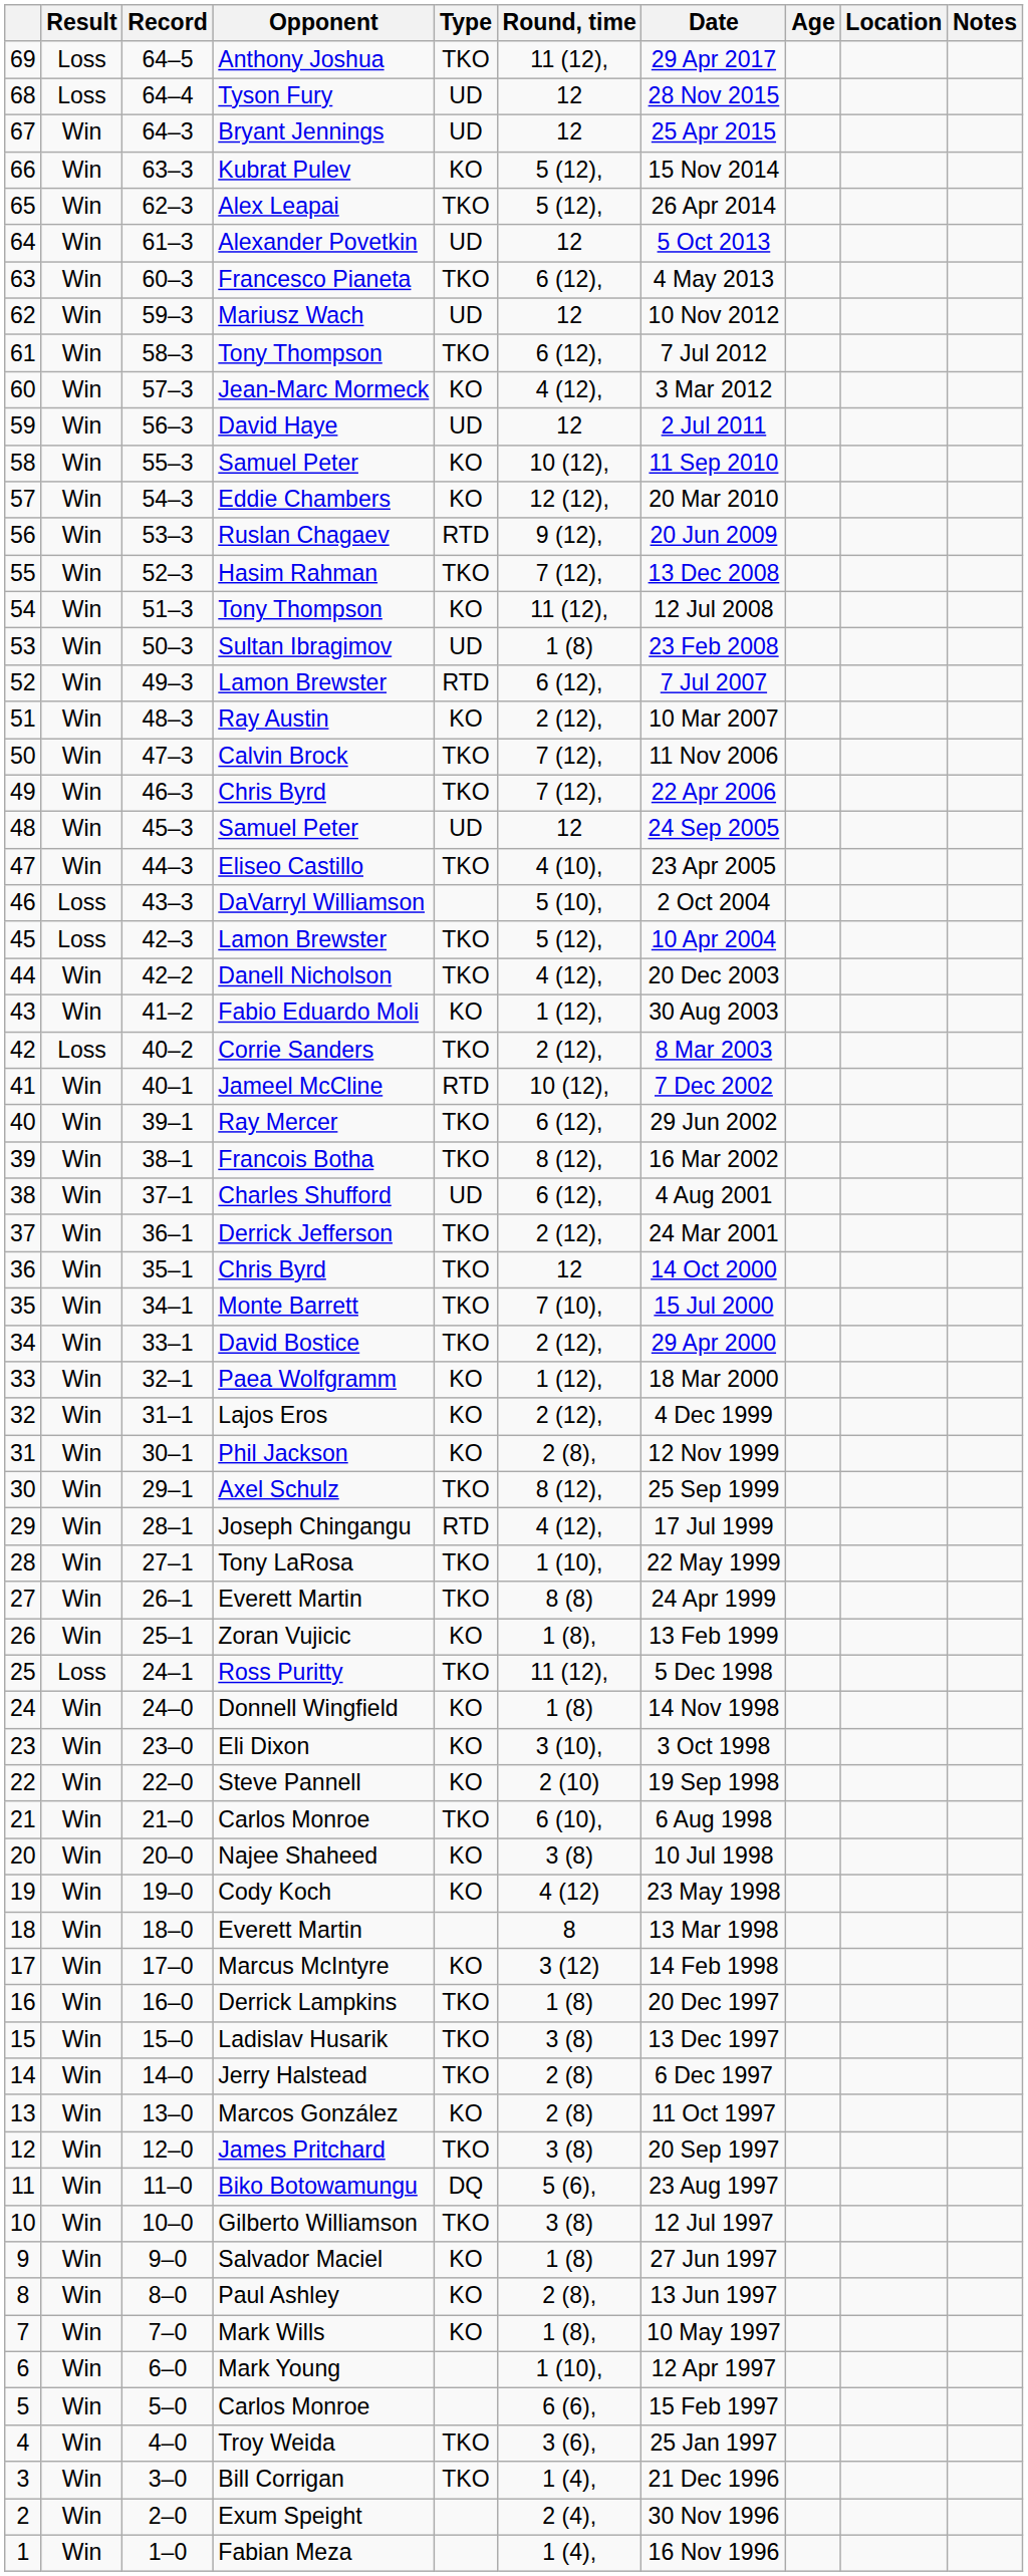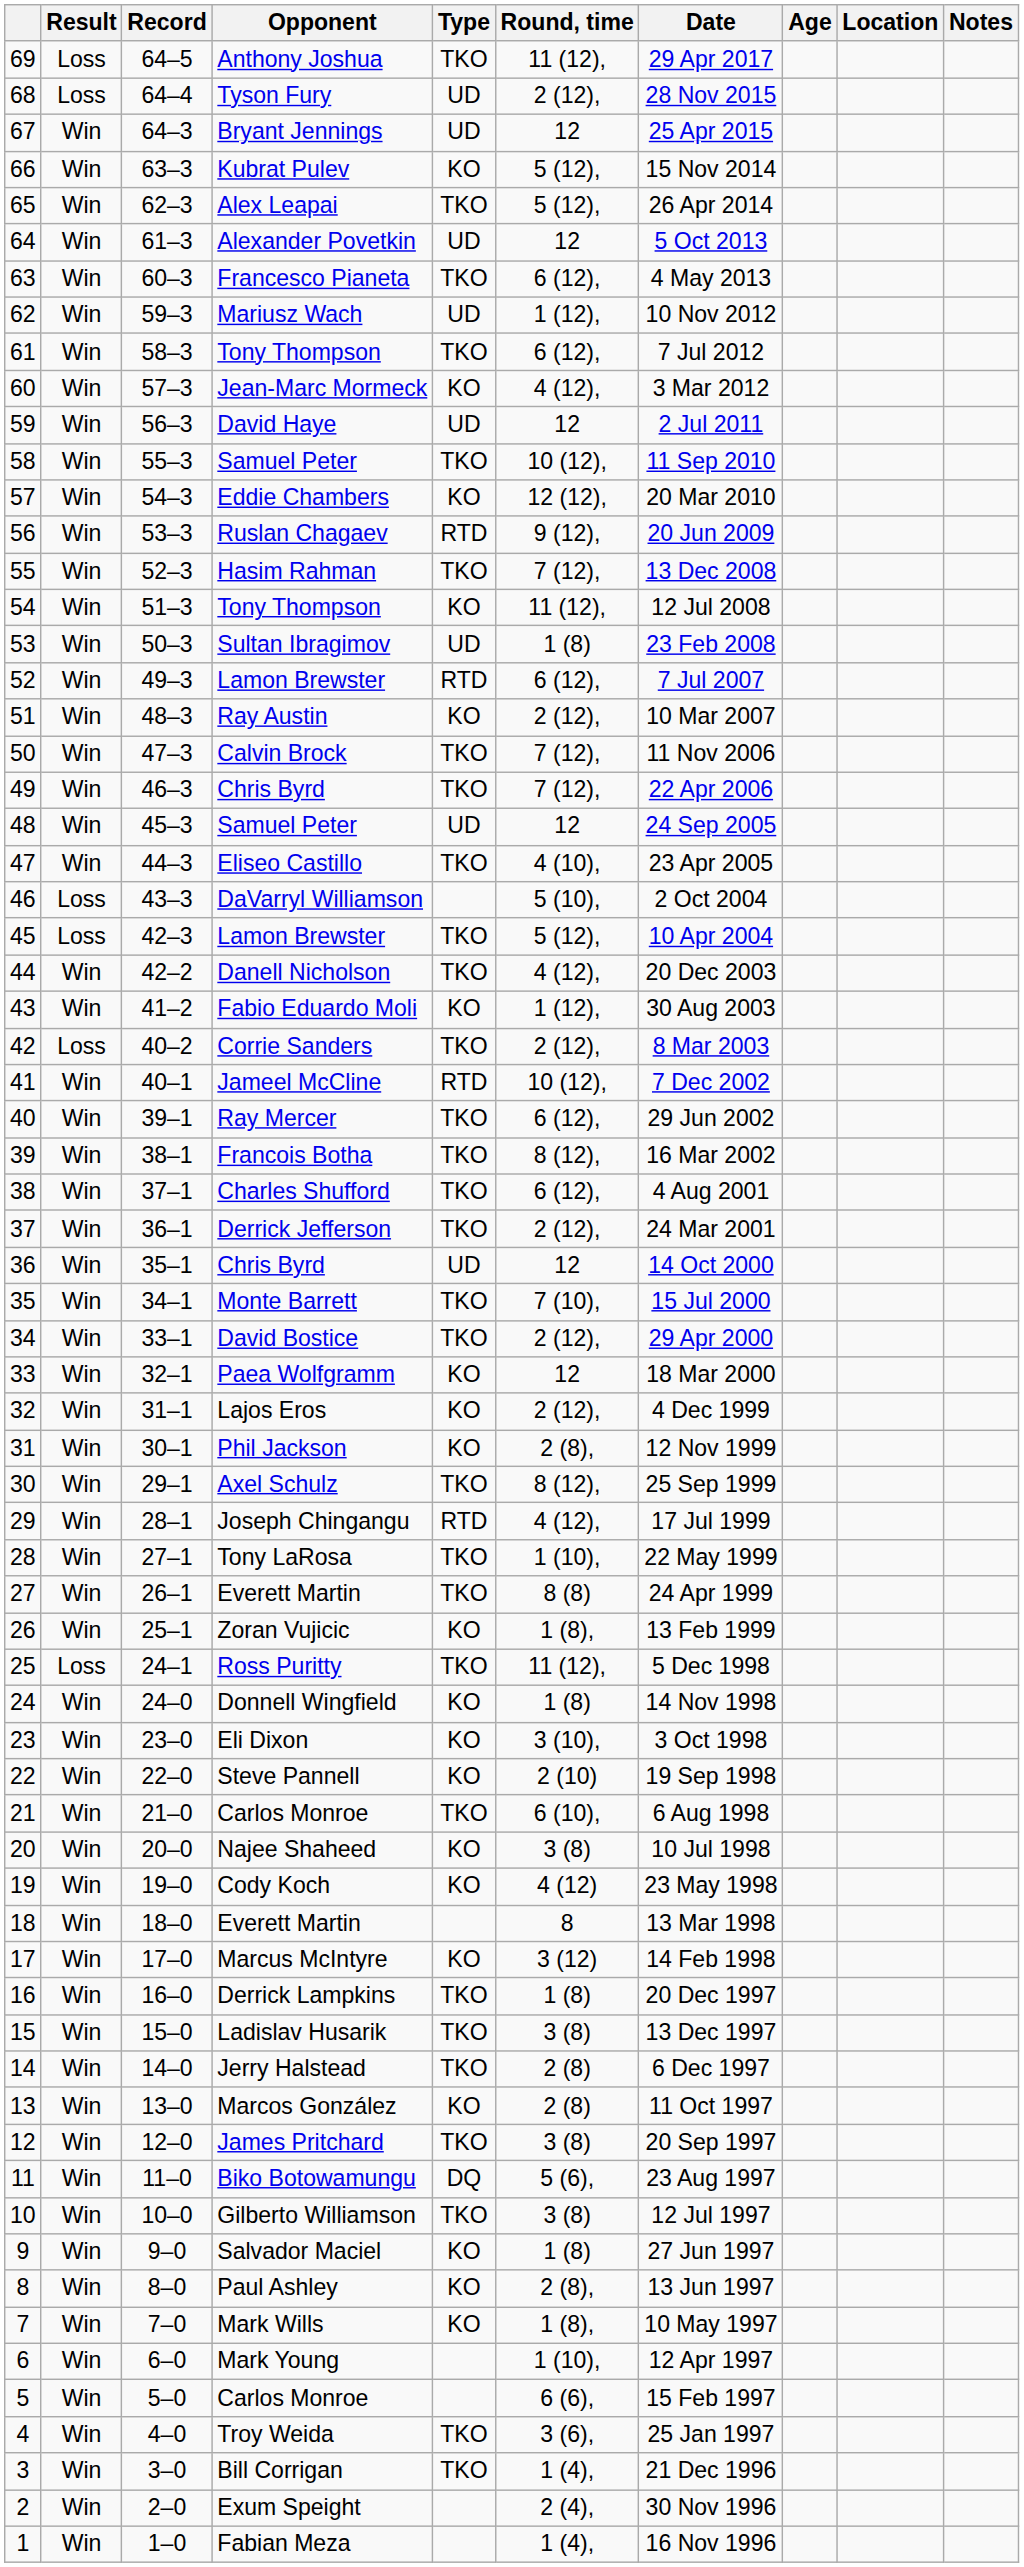Tyson Fury | Round, time: 12 -> 2 (12),
Mariusz Wach | Round, time: 12 -> 1 (12),
58 / Samuel Peter | Type: KO -> TKO
Charles Shufford | Type: UD -> TKO
36 / Chris Byrd | Type: TKO -> UD
Paea Wolfgramm | Round, time: 1 (12), -> 12
